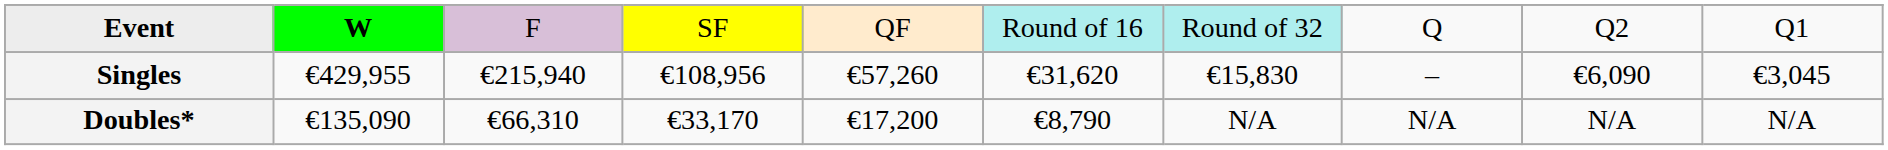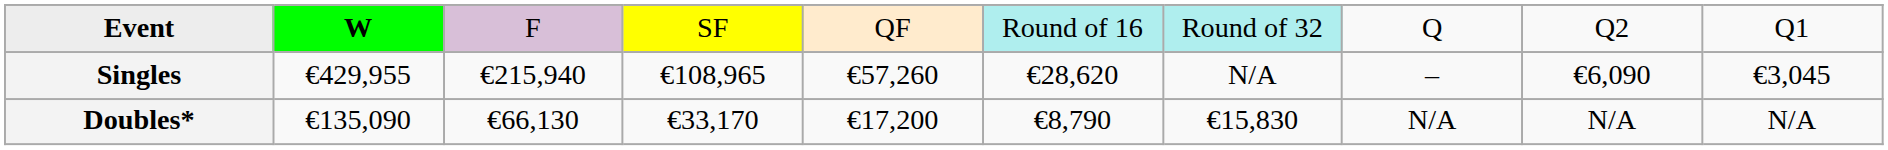Singles | column 4: €108,956 -> €108,965
Singles | column 6: €31,620 -> €28,620
Singles | column 7: €15,830 -> N/A
Doubles* | column 3: €66,310 -> €66,130
Doubles* | column 7: N/A -> €15,830
